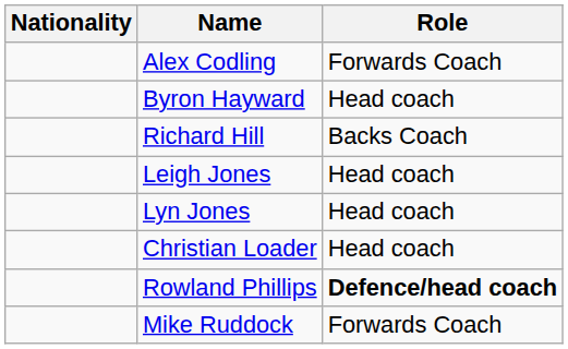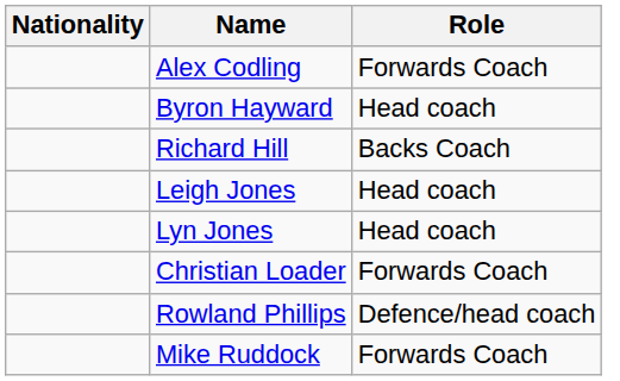Christian Loader | Role: Head coach -> Forwards Coach
Rowland Phillips | Role: bold -> normal
